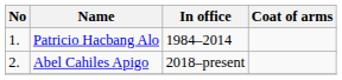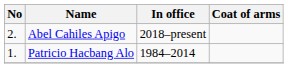rows swapped: Patricio Hacbang Alo <-> Abel Cahiles Apigo
